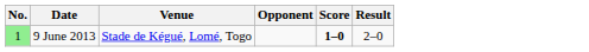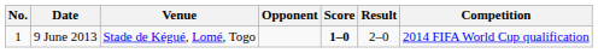+ column: Competition | 2014 FIFA World Cup qualification
9 June 2013 | No.: lightgreen background -> no background
